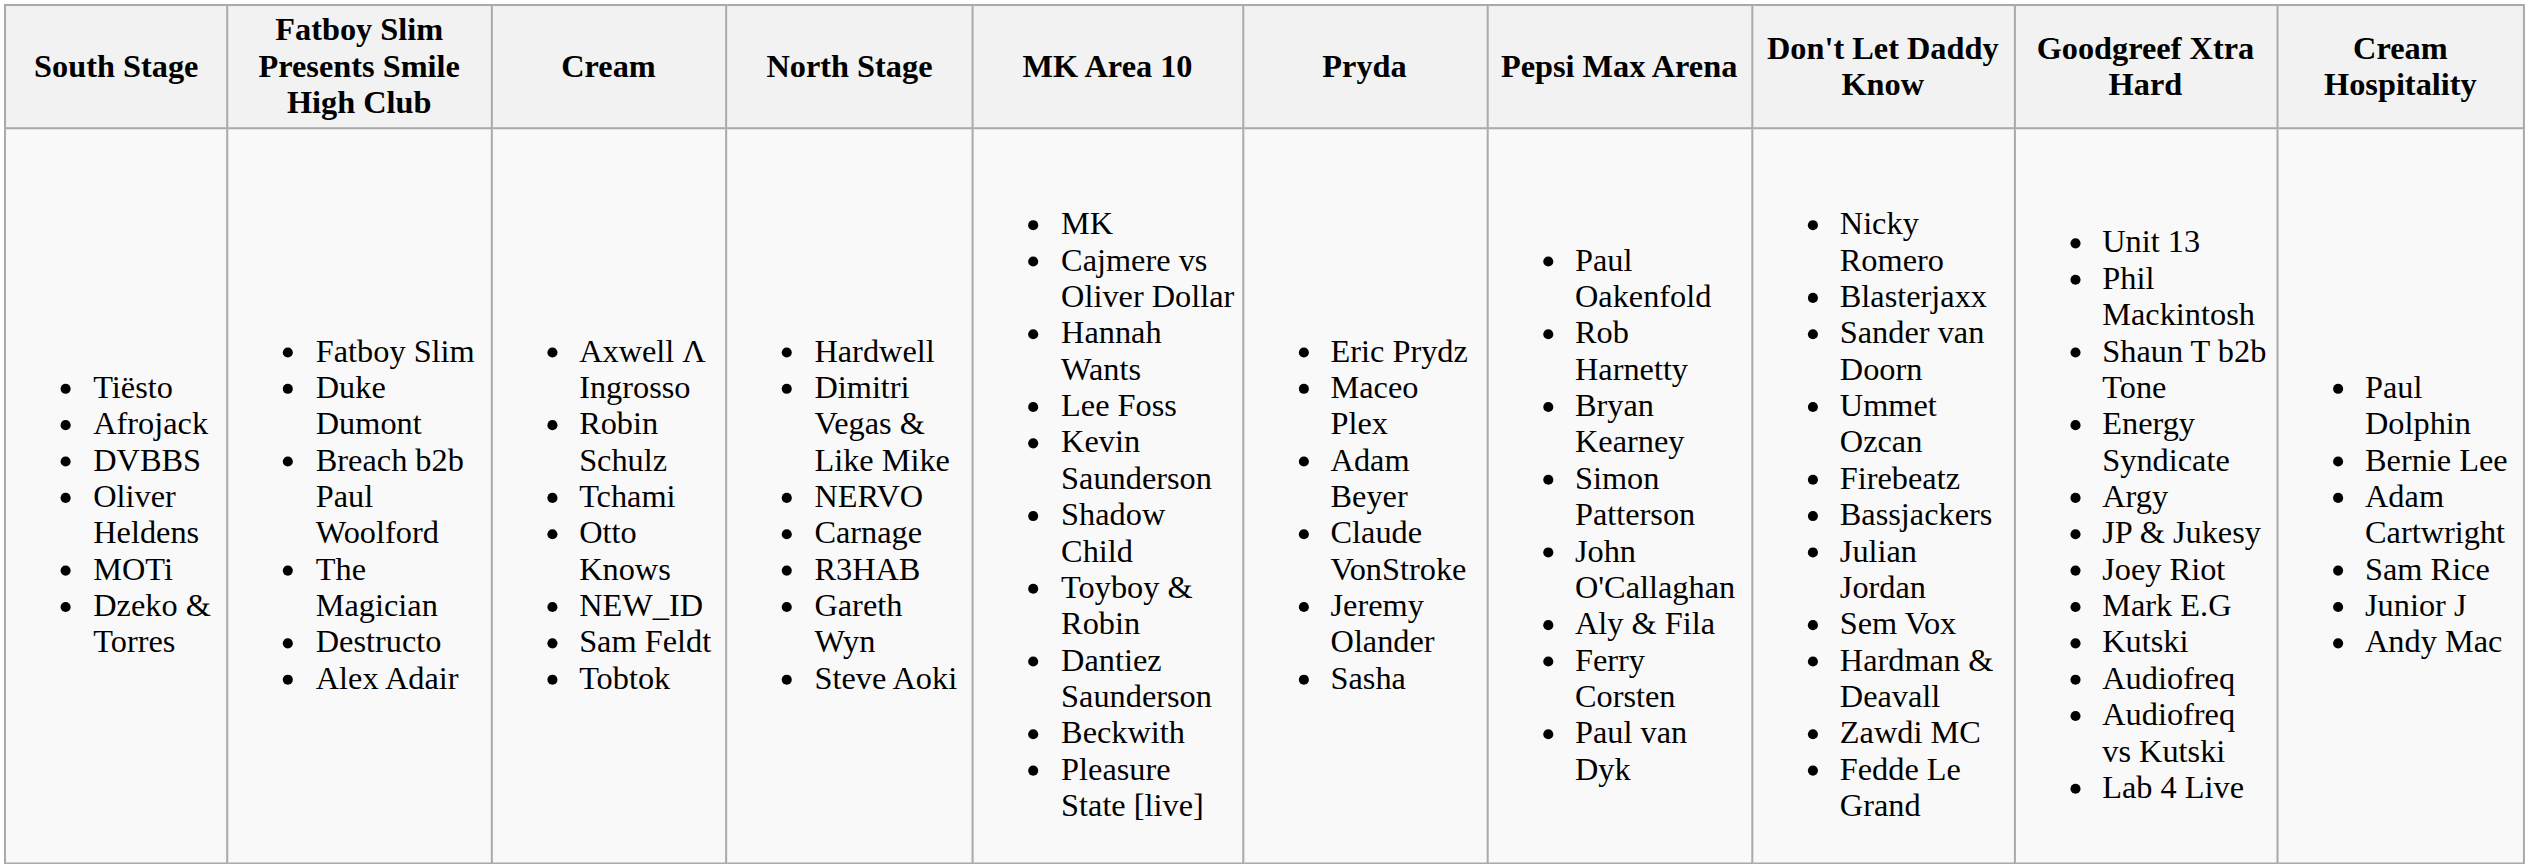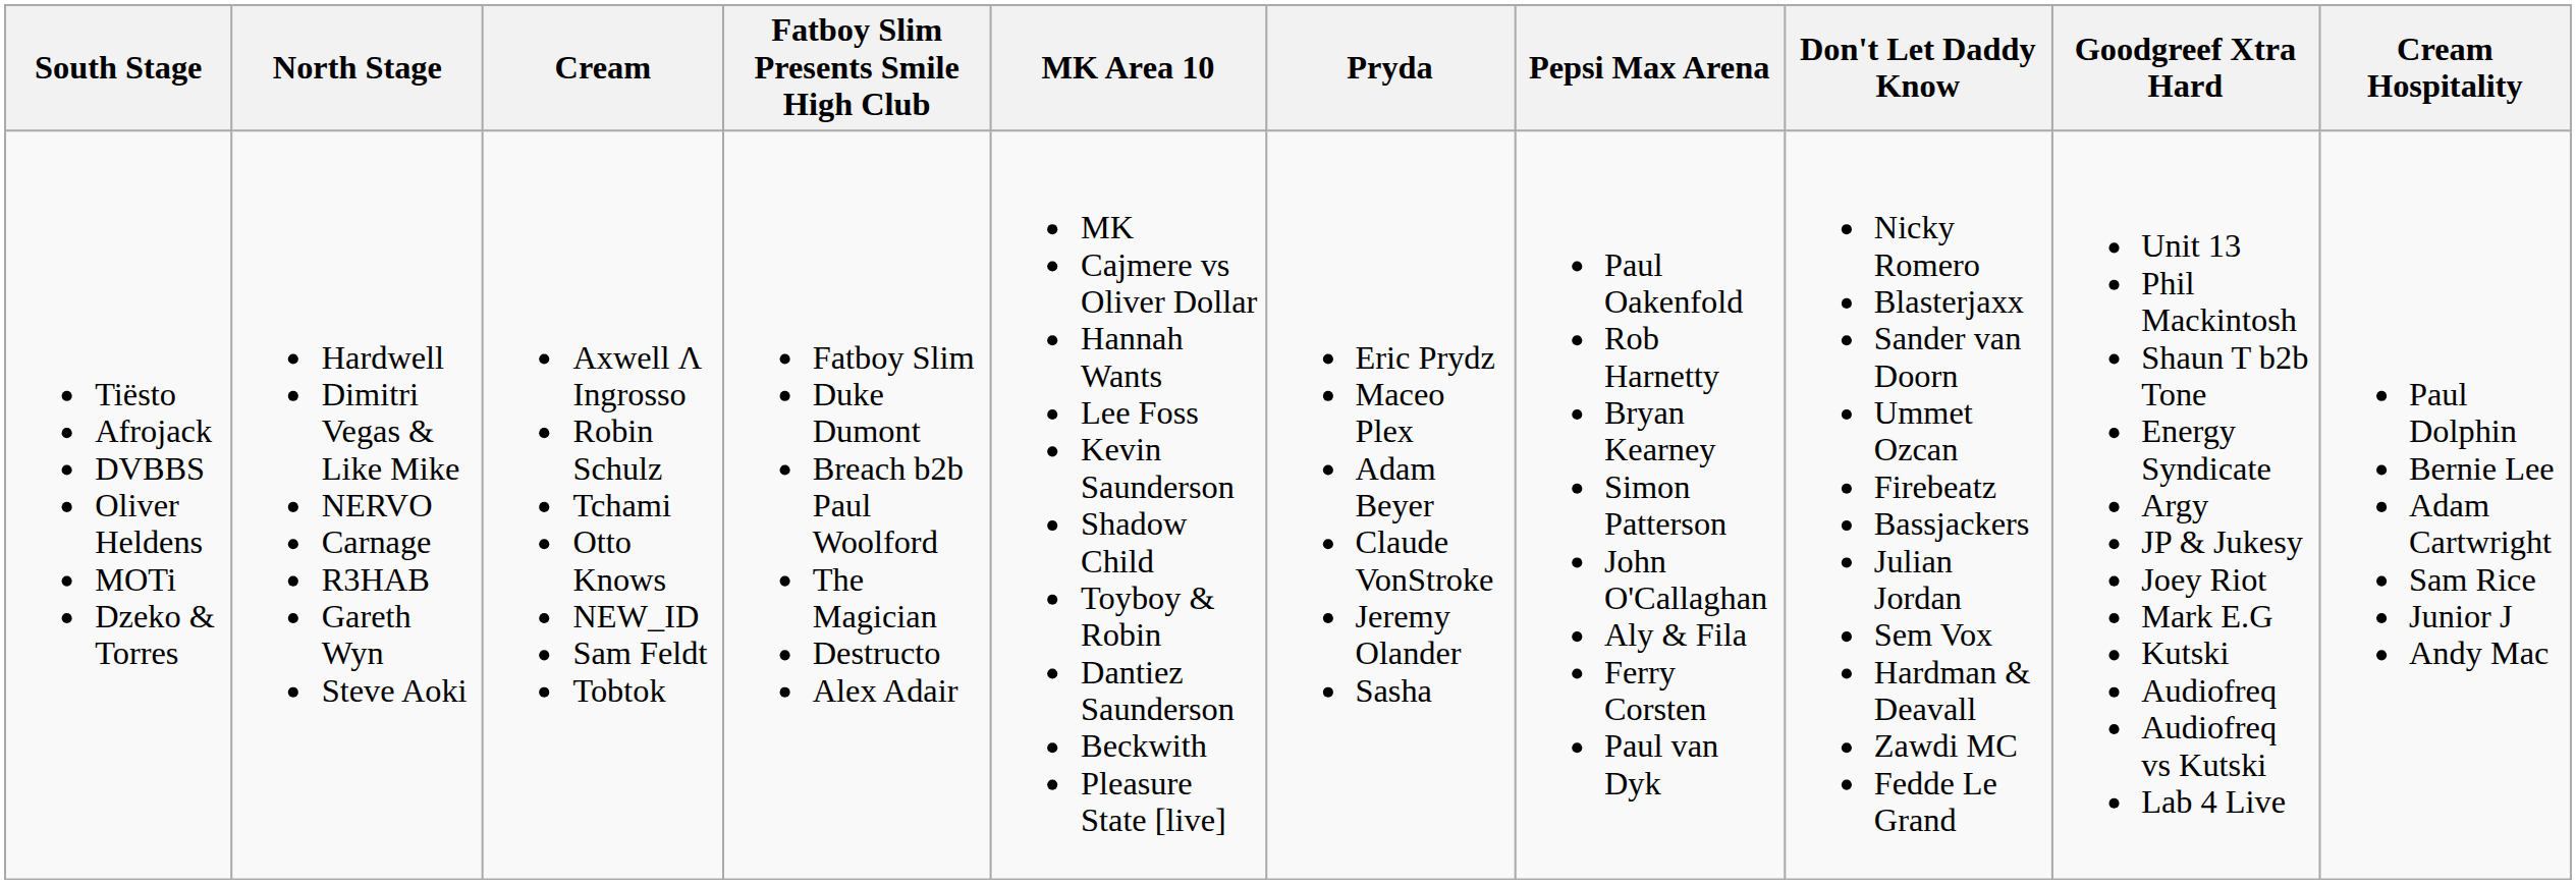columns swapped: North Stage <-> Fatboy Slim Presents Smile High Club
